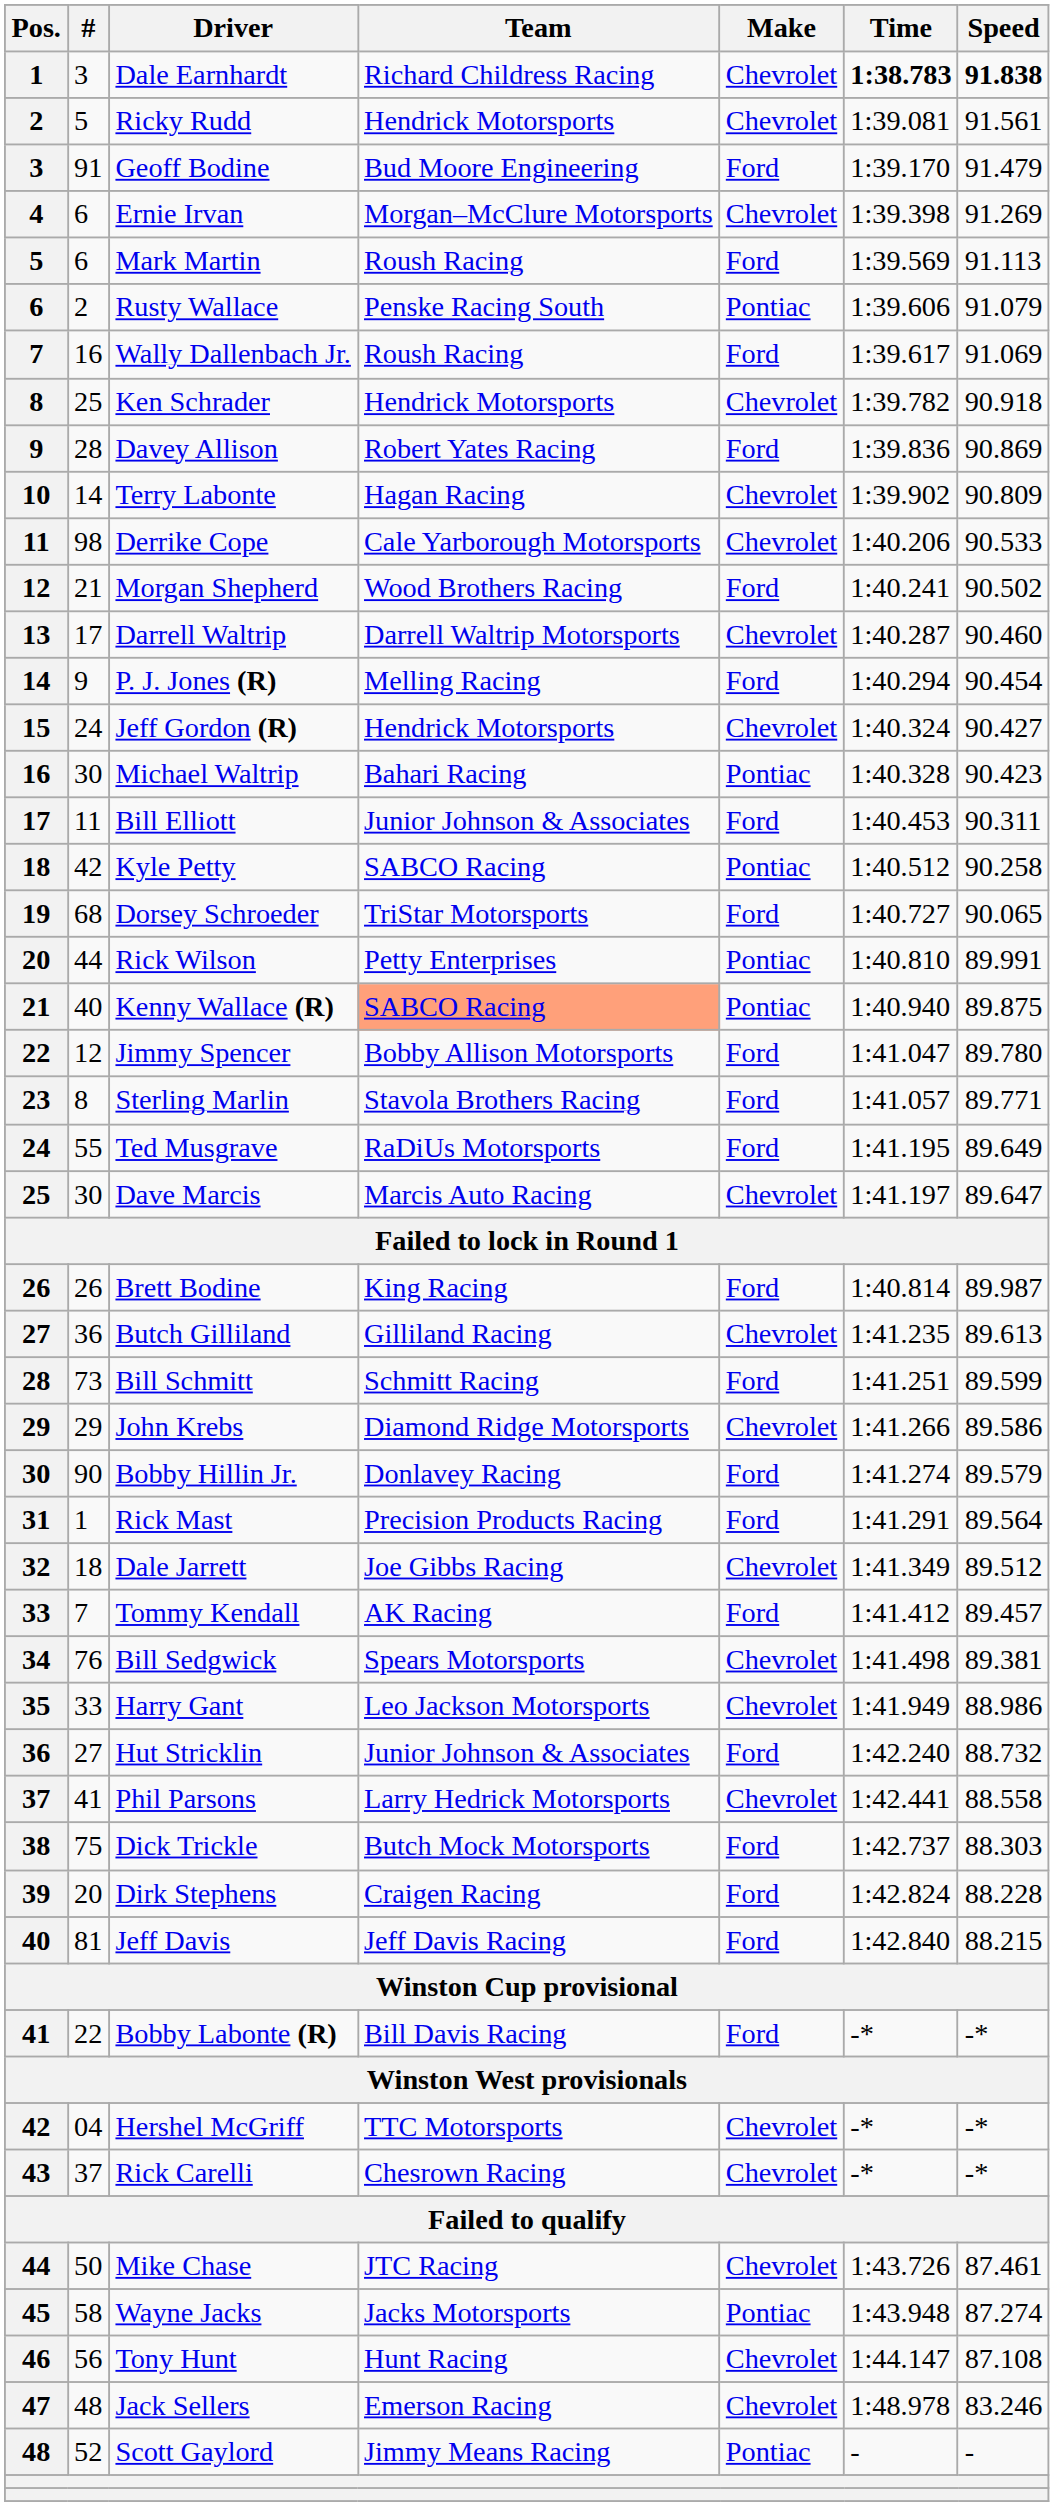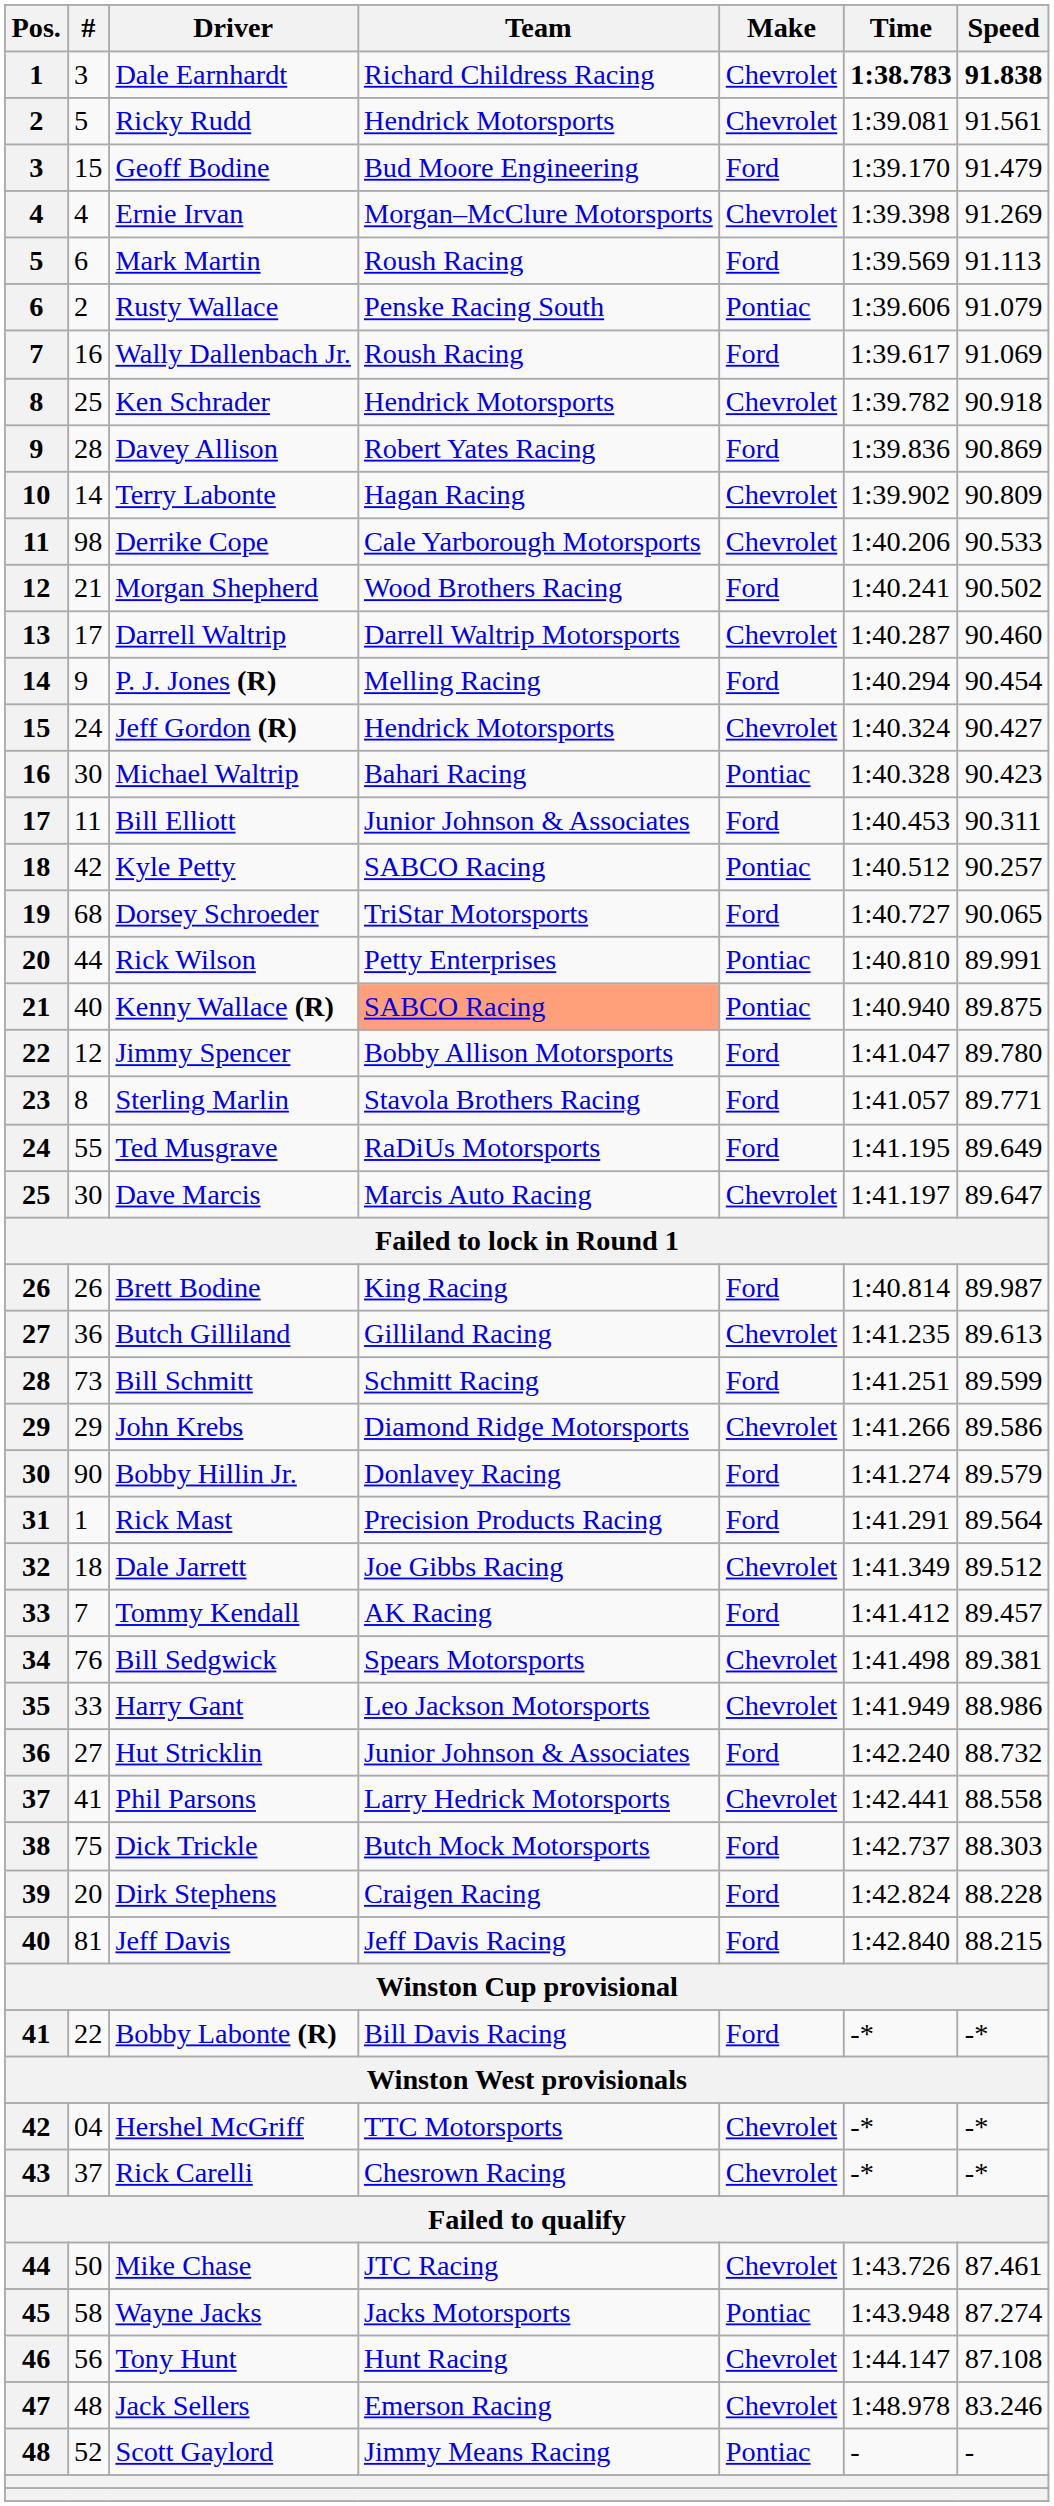Geoff Bodine | #: 91 -> 15
Ernie Irvan | #: 6 -> 4
Kyle Petty | Speed: 90.258 -> 90.257
